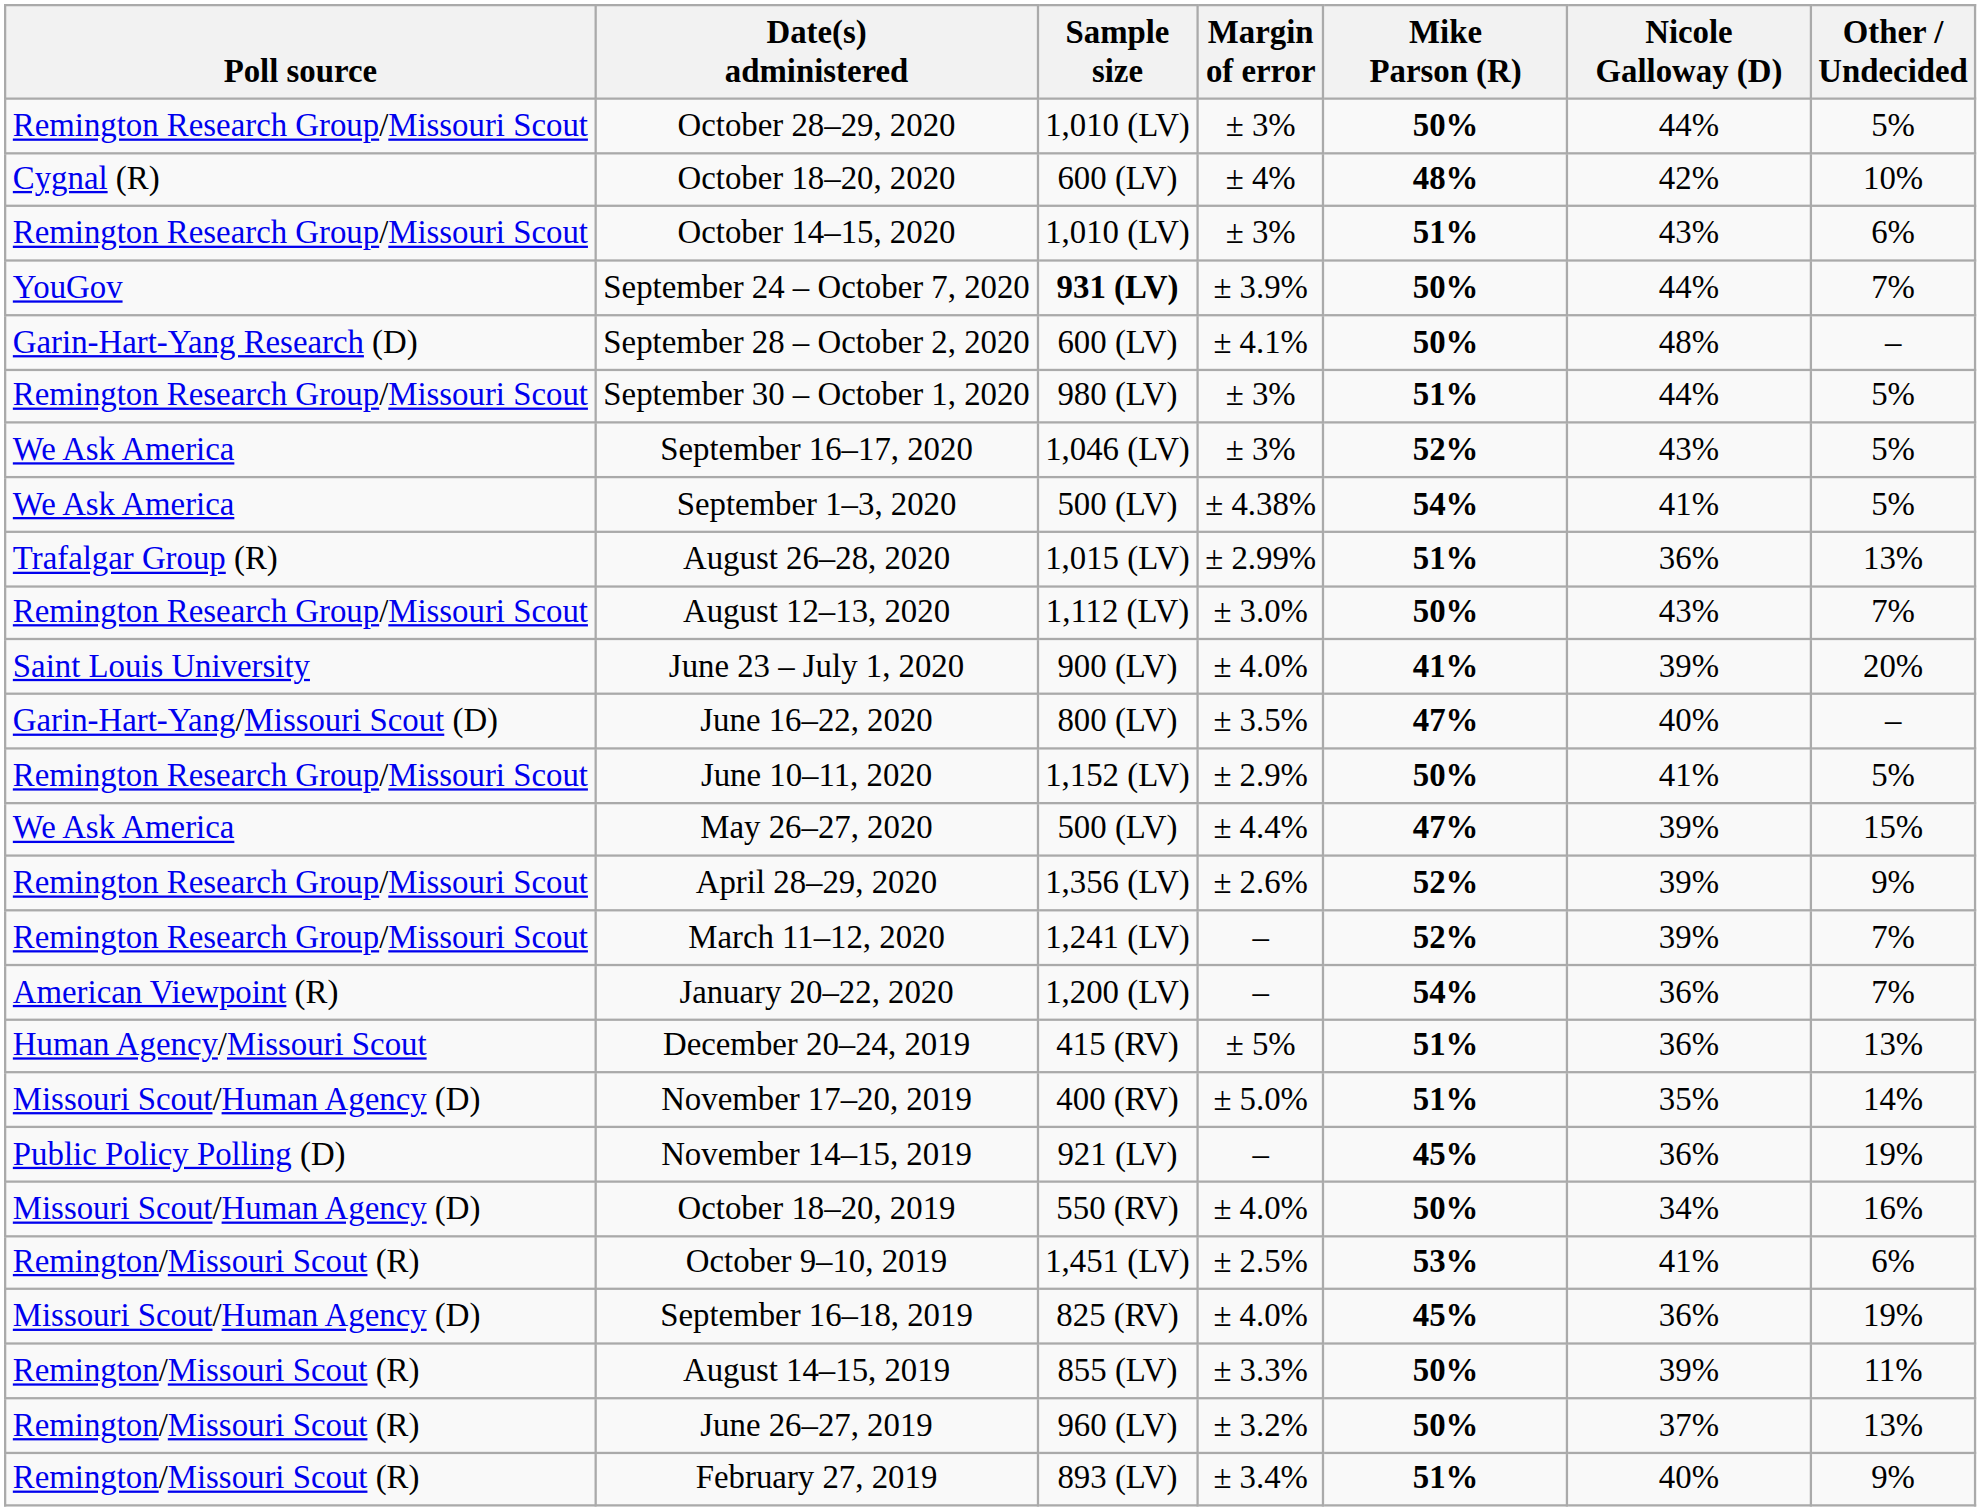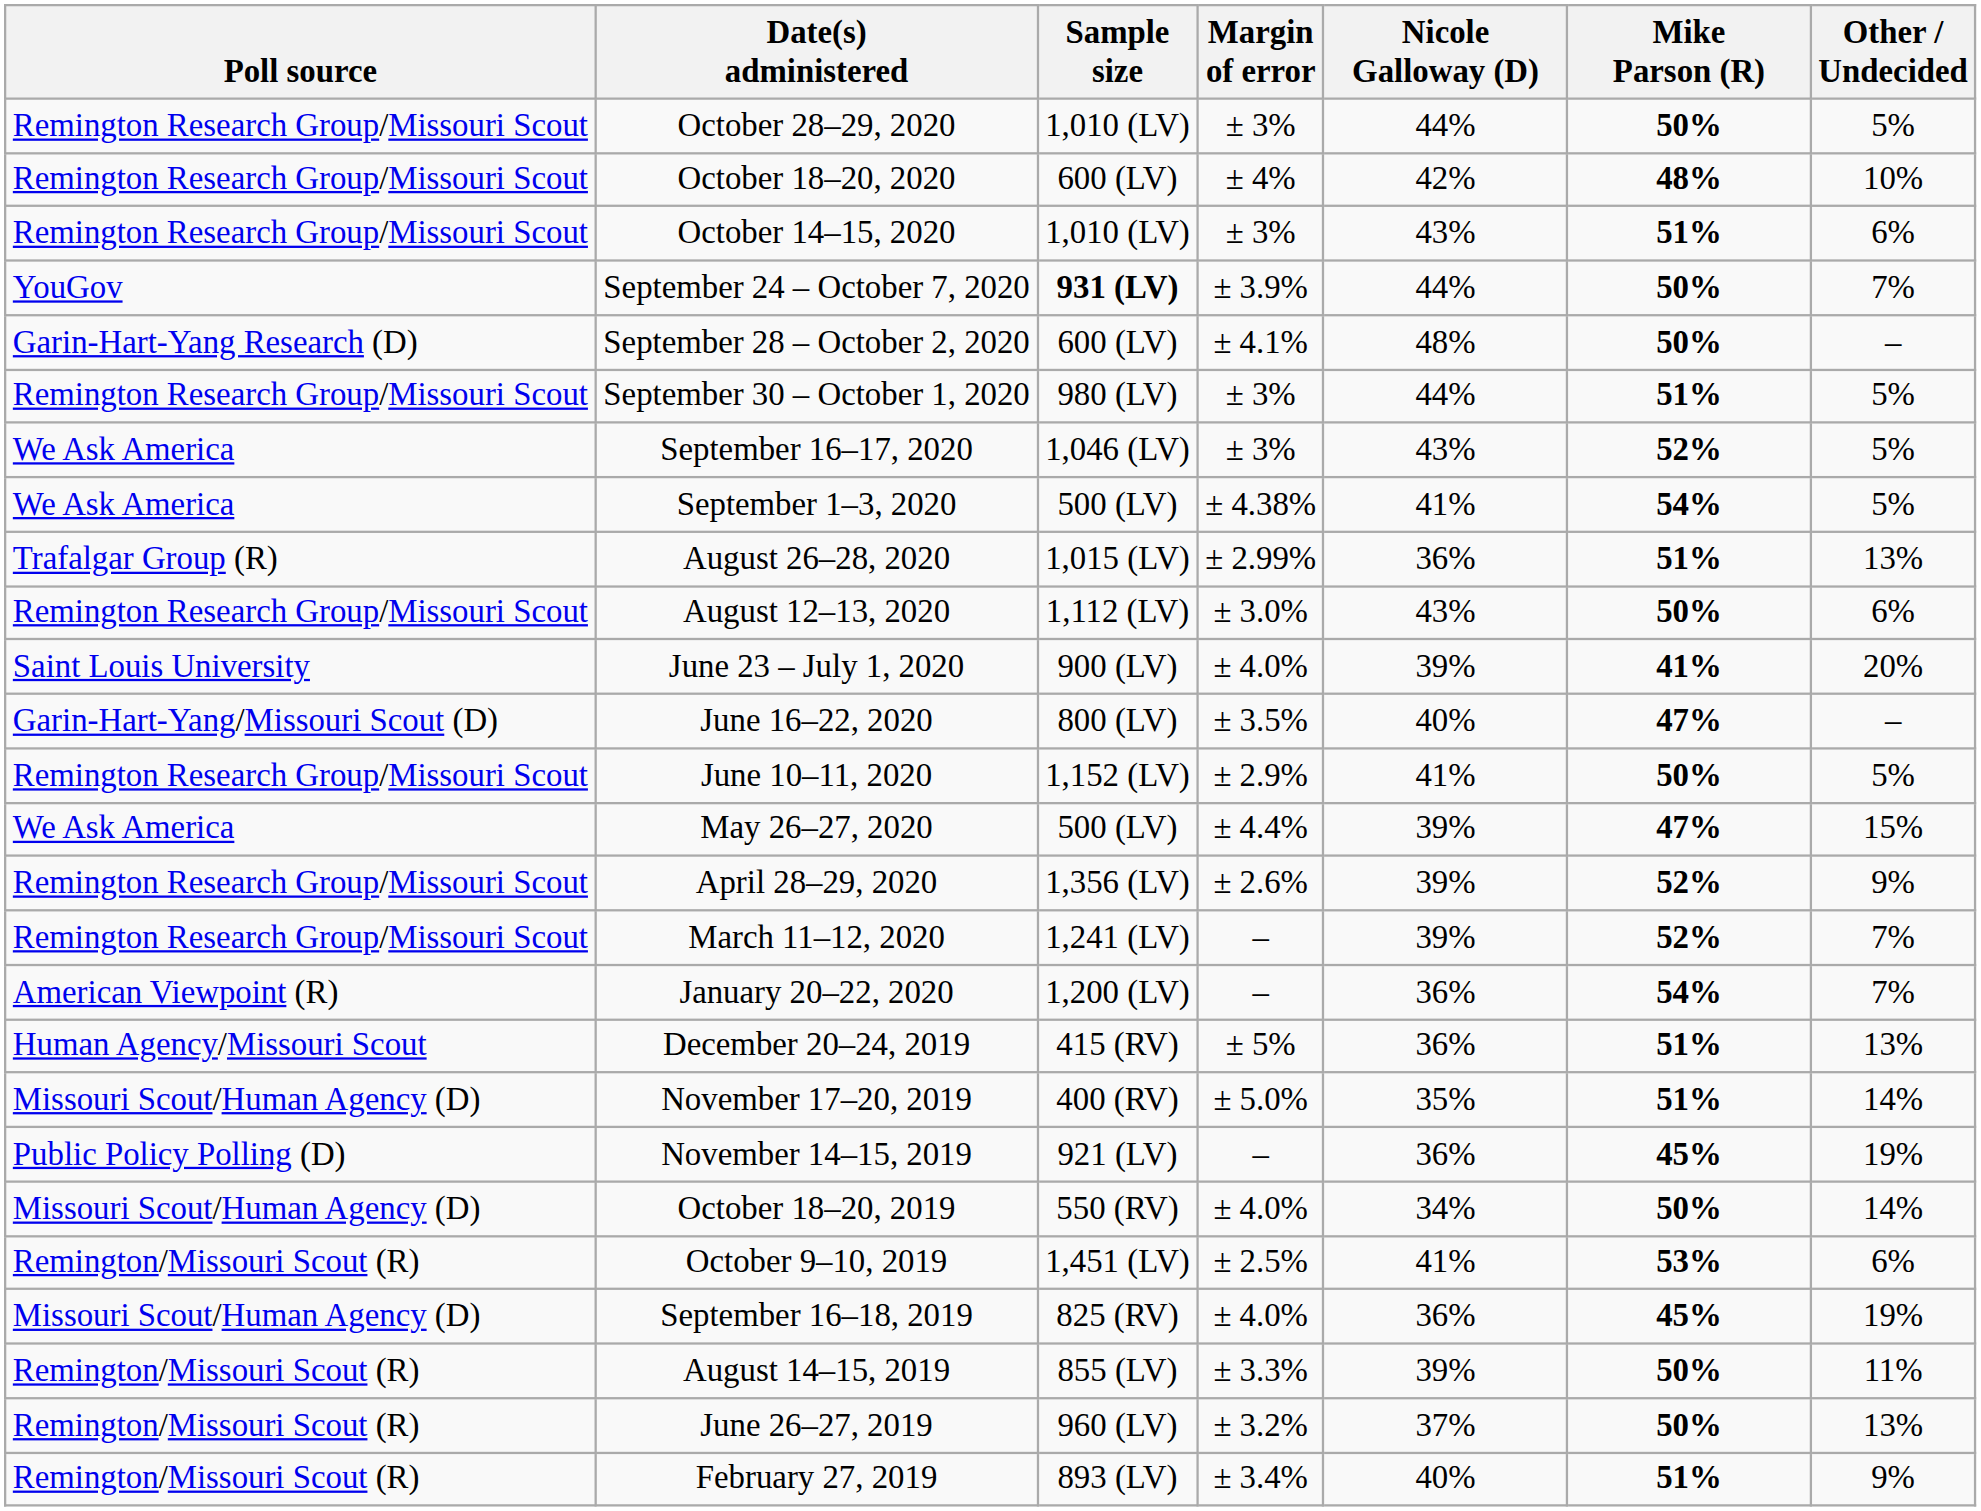columns swapped: Mike Parson (R) <-> Nicole Galloway (D)
October 18–20, 2020 | Poll source: Cygnal (R) -> Remington Research Group/Missouri Scout
August 12–13, 2020 | Other / Undecided: 7% -> 6%
October 18–20, 2019 | Other / Undecided: 16% -> 14%
